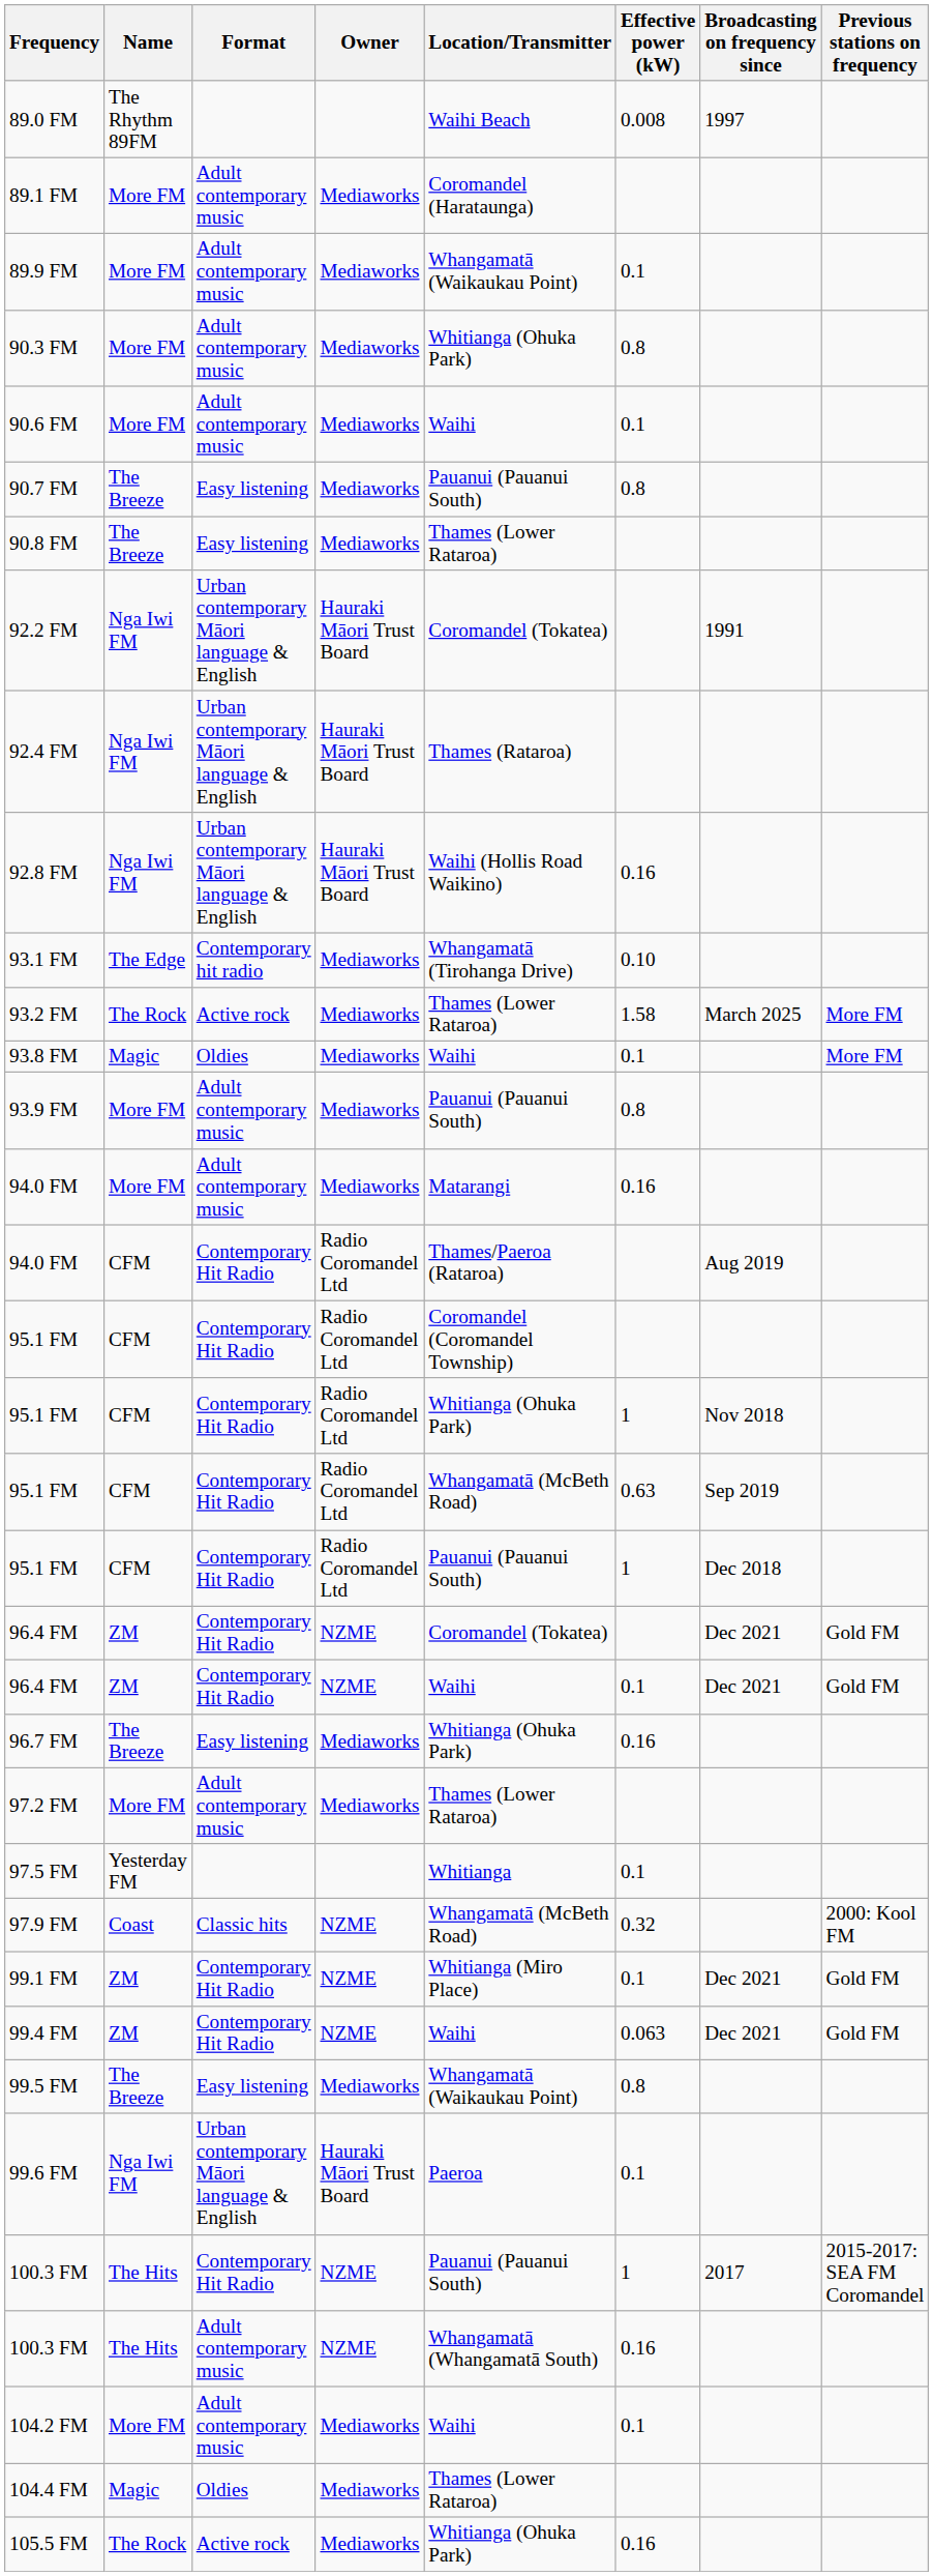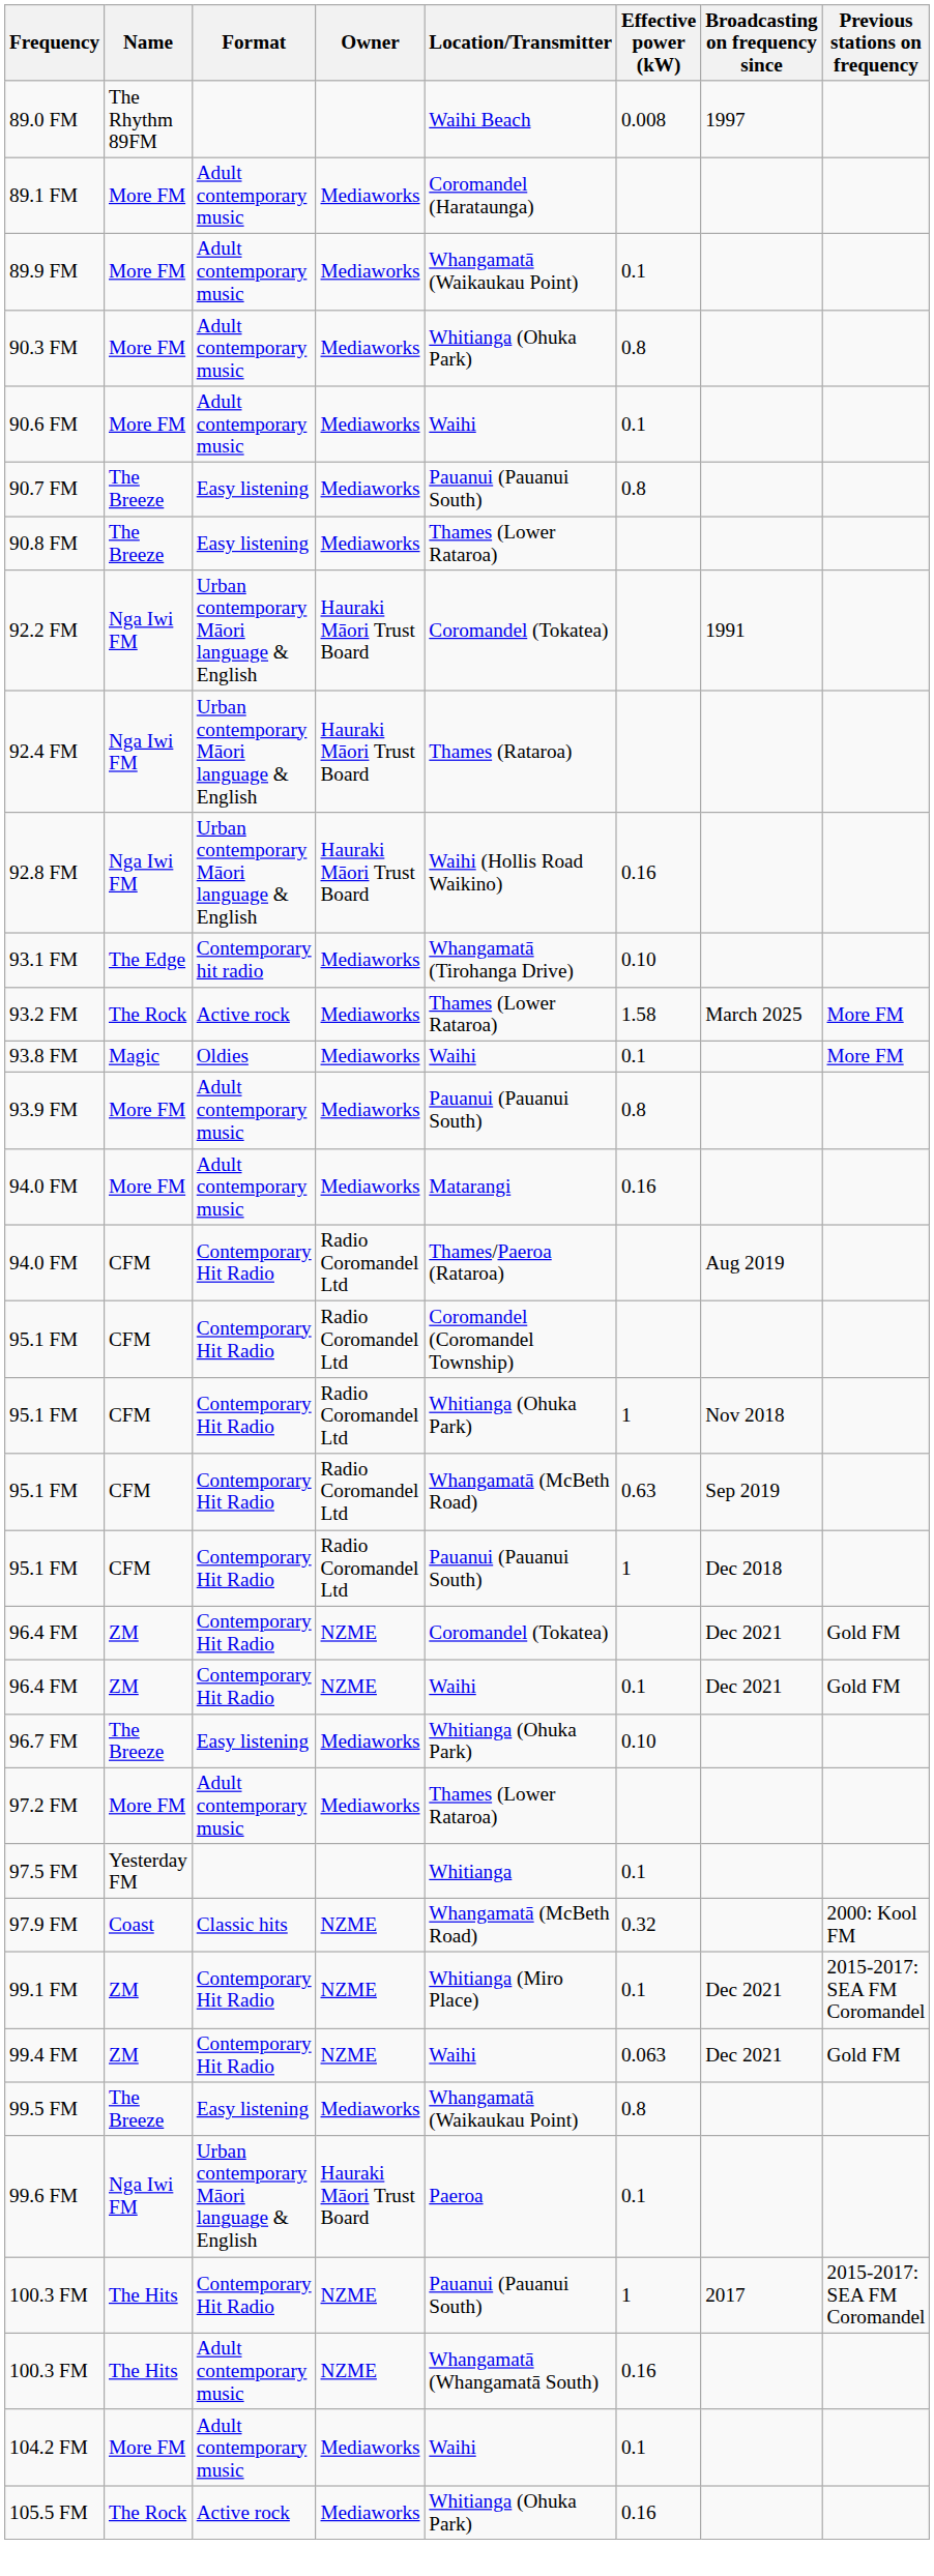96.7 FM | Effective power (kW): 0.16 -> 0.10
99.1 FM | Previous stations on frequency: Gold FM -> 2015-2017: SEA FM Coromandel
- row: 104.4 FM | Magic | Oldies | Mediaworks | Thames (Lower Rataroa)
